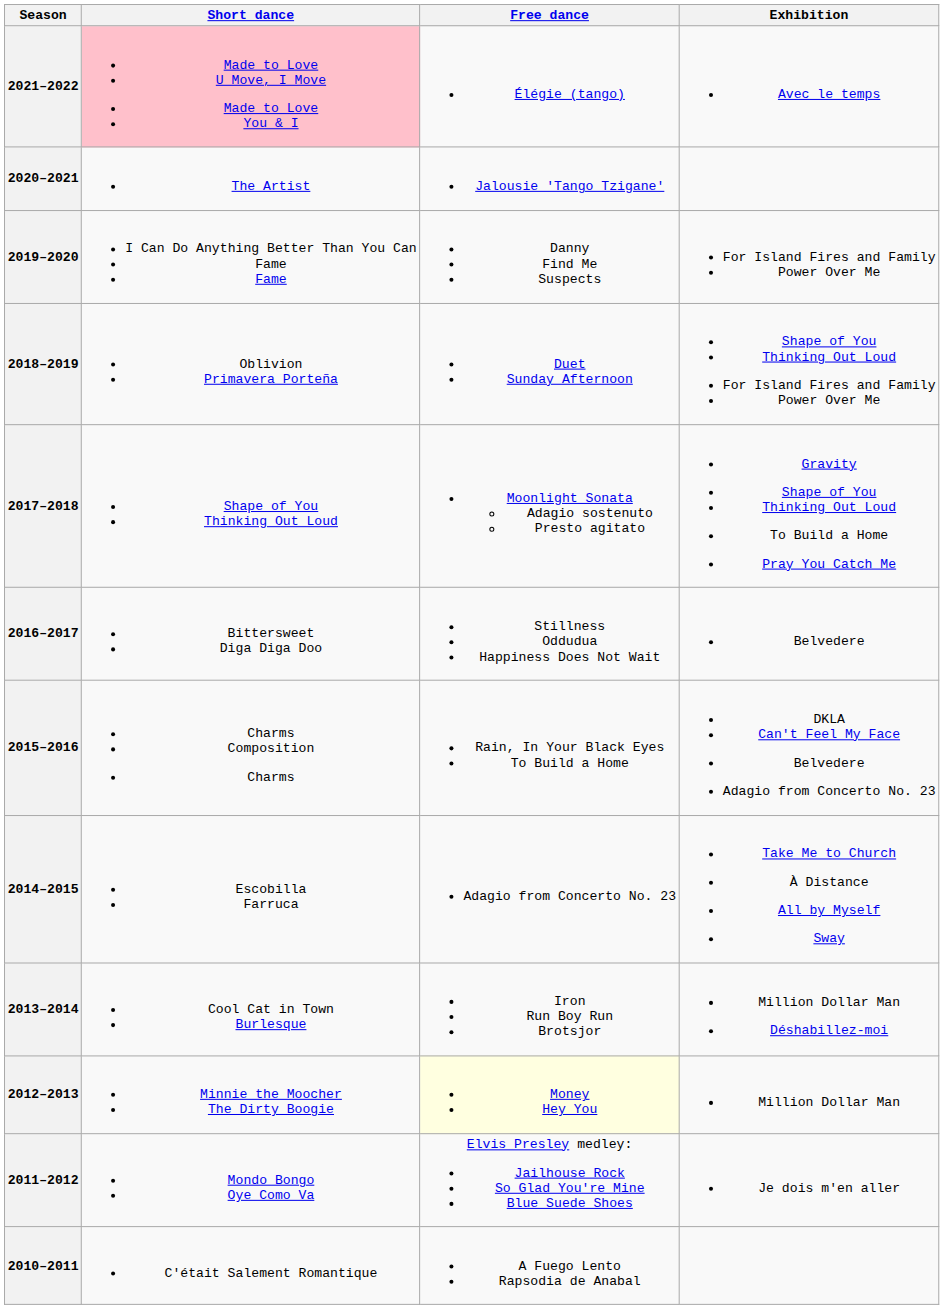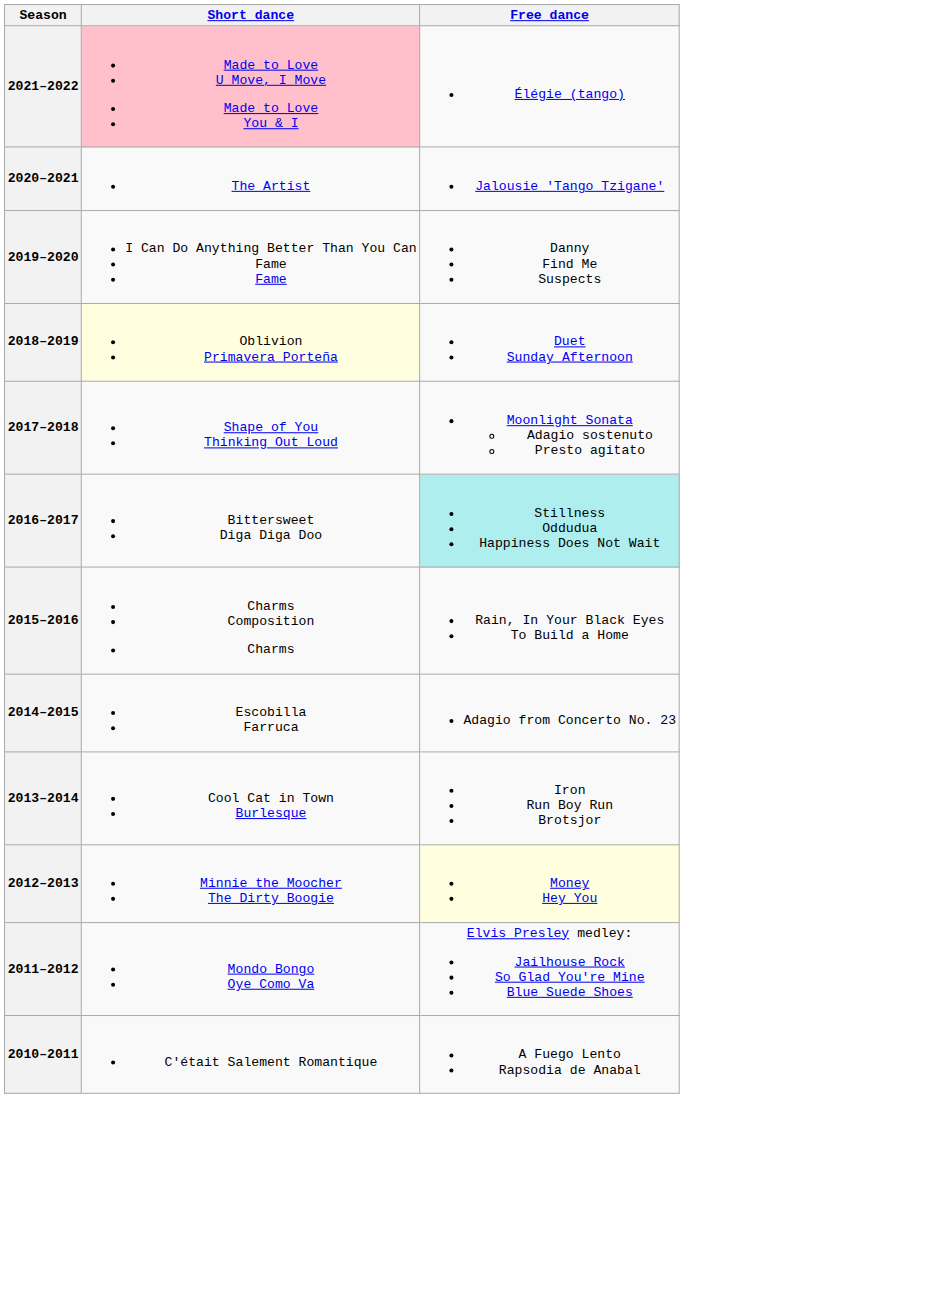- column: Exhibition | Avec le temps | For Island Fires and Family Power Over Me | Shape of You Thinking Out Loud For Island Fires and Family Power Over Me | Gravity Shape of You Thinking Out Loud To Build a Home Pray You Catch Me | Belvedere | DKLA Can't Feel My Face Belvedere Adagio from Concerto No. 23 | Take Me to Church À Distance All by Myself Sway | Million Dollar Man Déshabillez-moi | Million Dollar Man | Je dois m'en aller
2018–2019 | Short dance: no background -> lightyellow background
2016–2017 | Free dance: no background -> paleturquoise background
